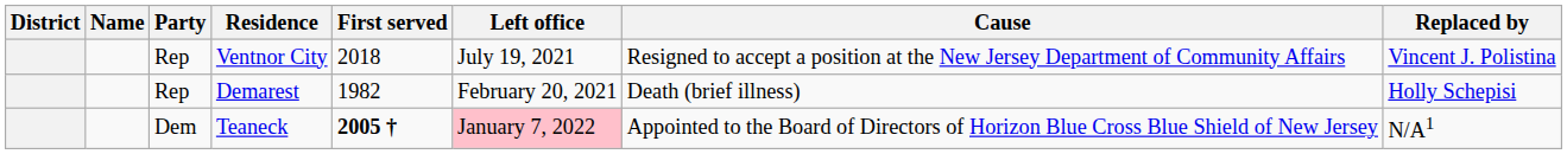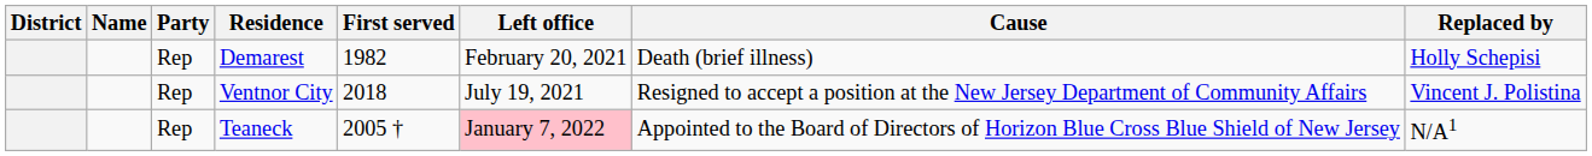rows swapped: Demarest <-> Ventnor City
Teaneck | Party: Dem -> Rep
Teaneck | First served: bold -> normal
